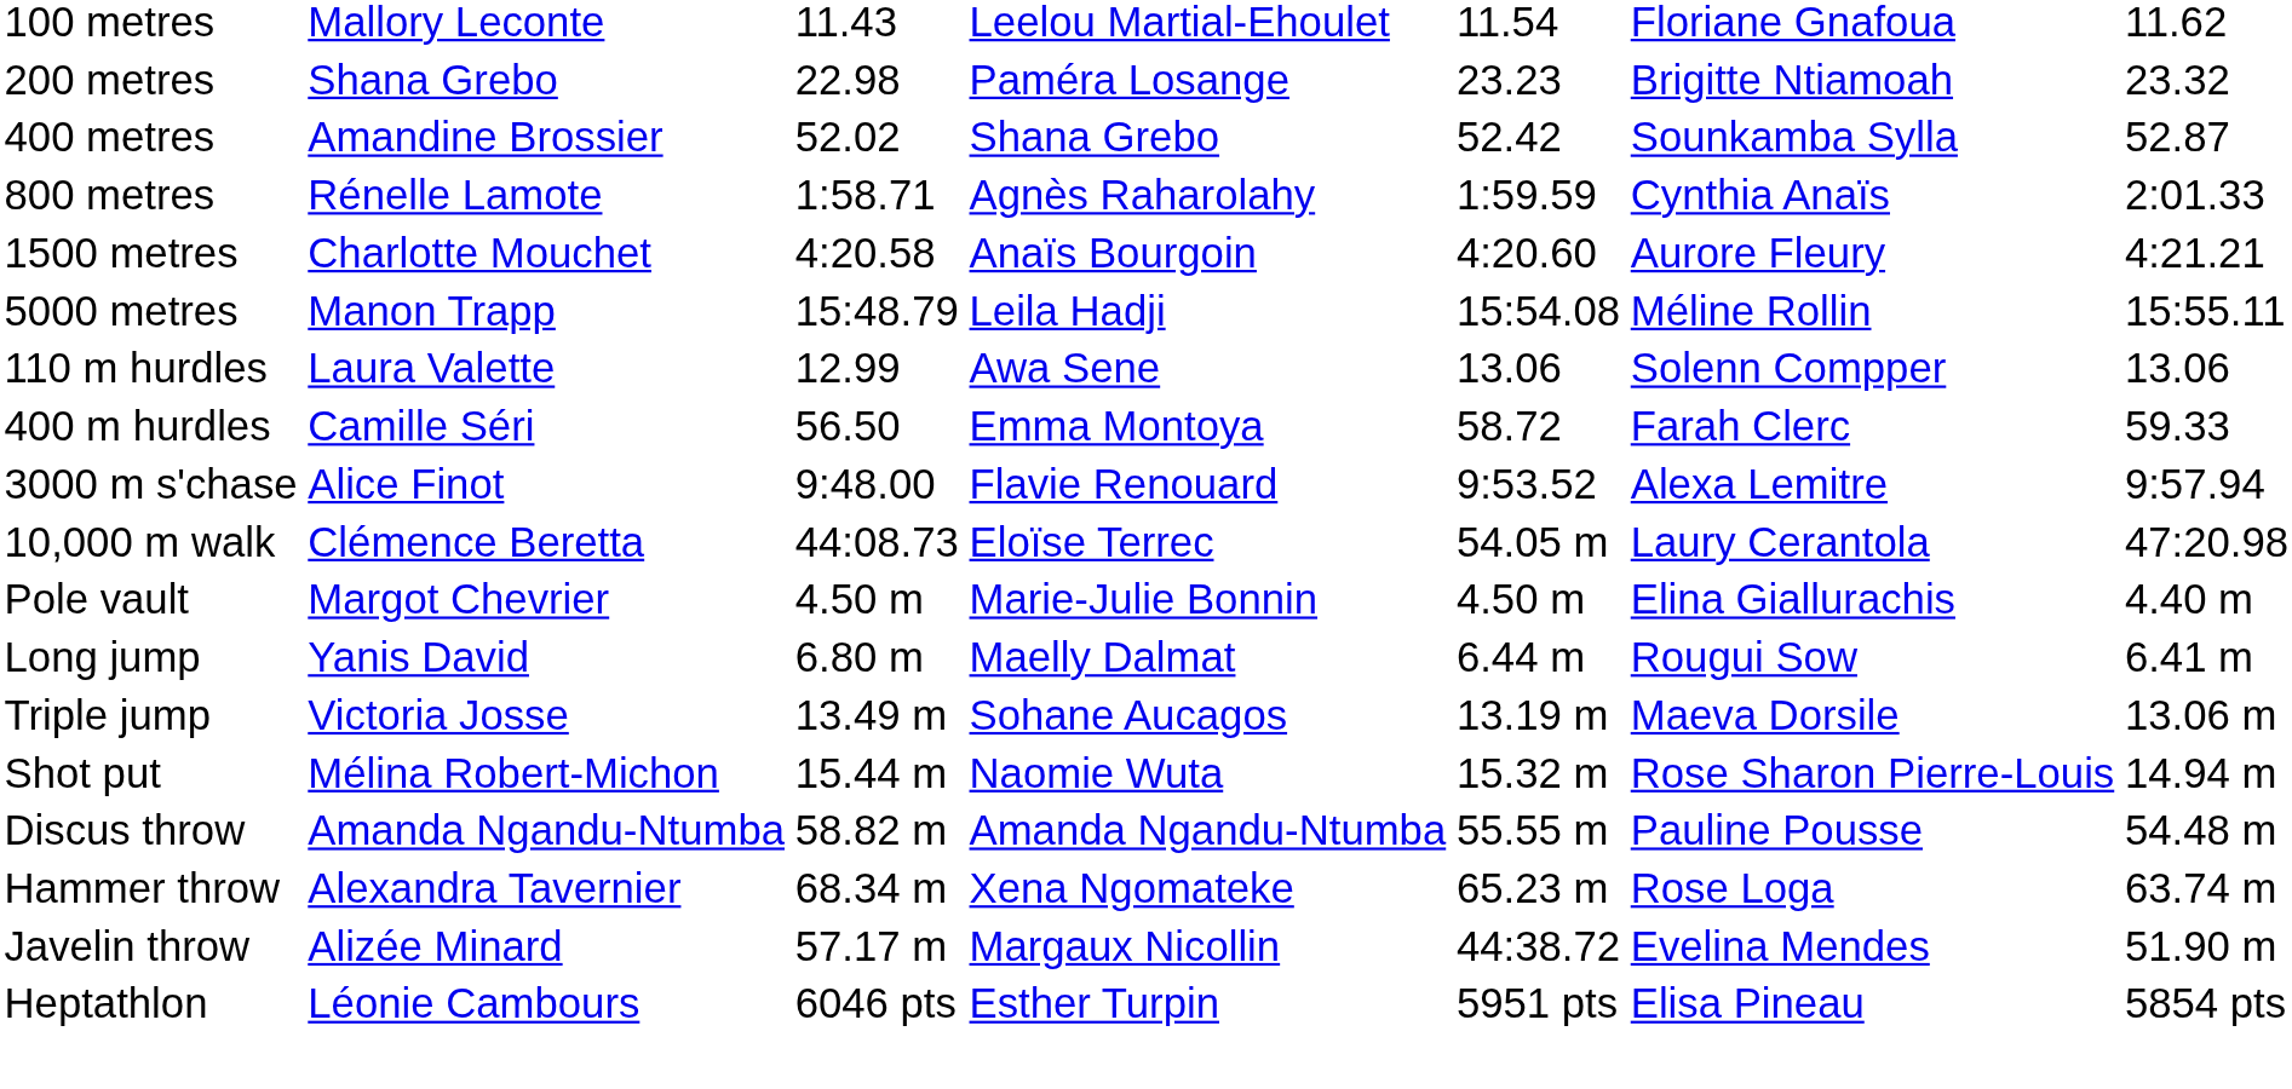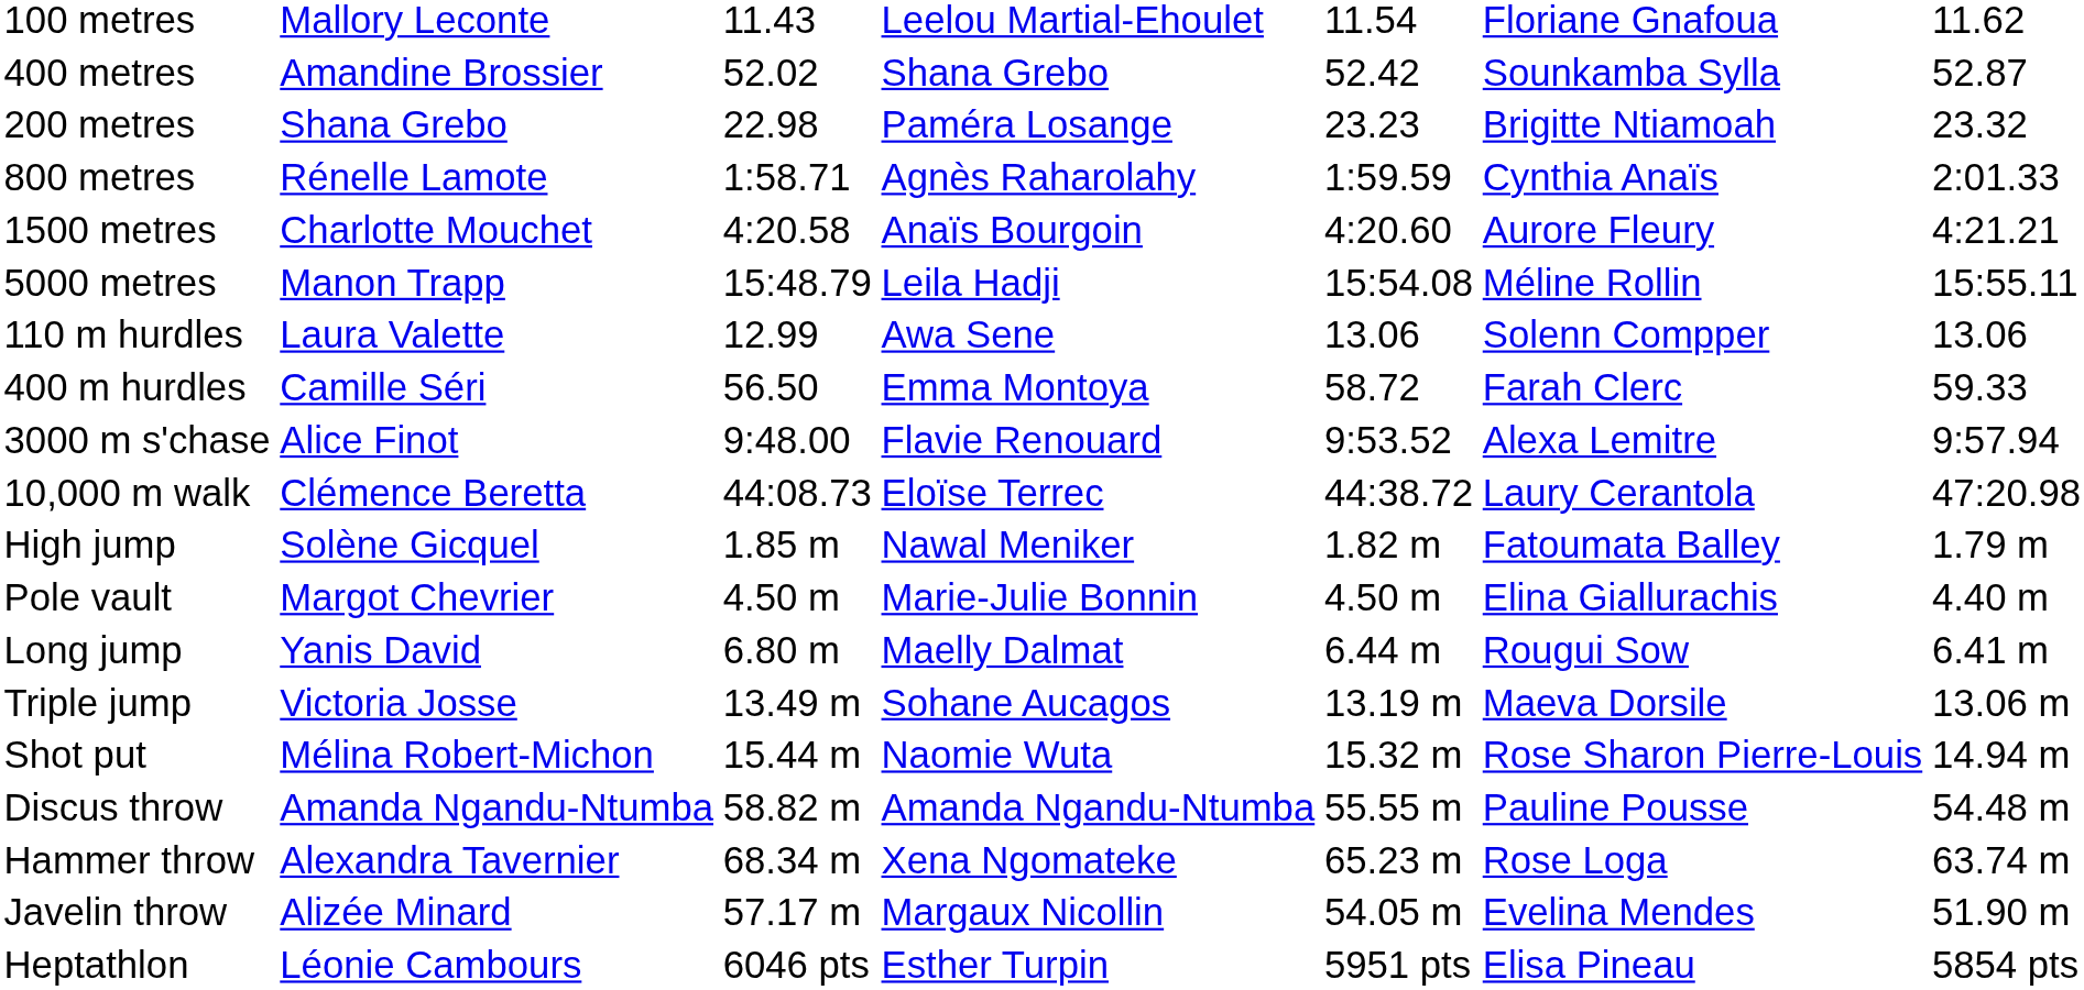rows swapped: 200 metres <-> 400 metres
10,000 m walk | column 5: 54.05 m -> 44:38.72
+ row: High jump | Solène Gicquel | 1.85 m | Nawal Meniker | 1.82 m | Fatoumata Balley | 1.79 m
Javelin throw | column 5: 44:38.72 -> 54.05 m
